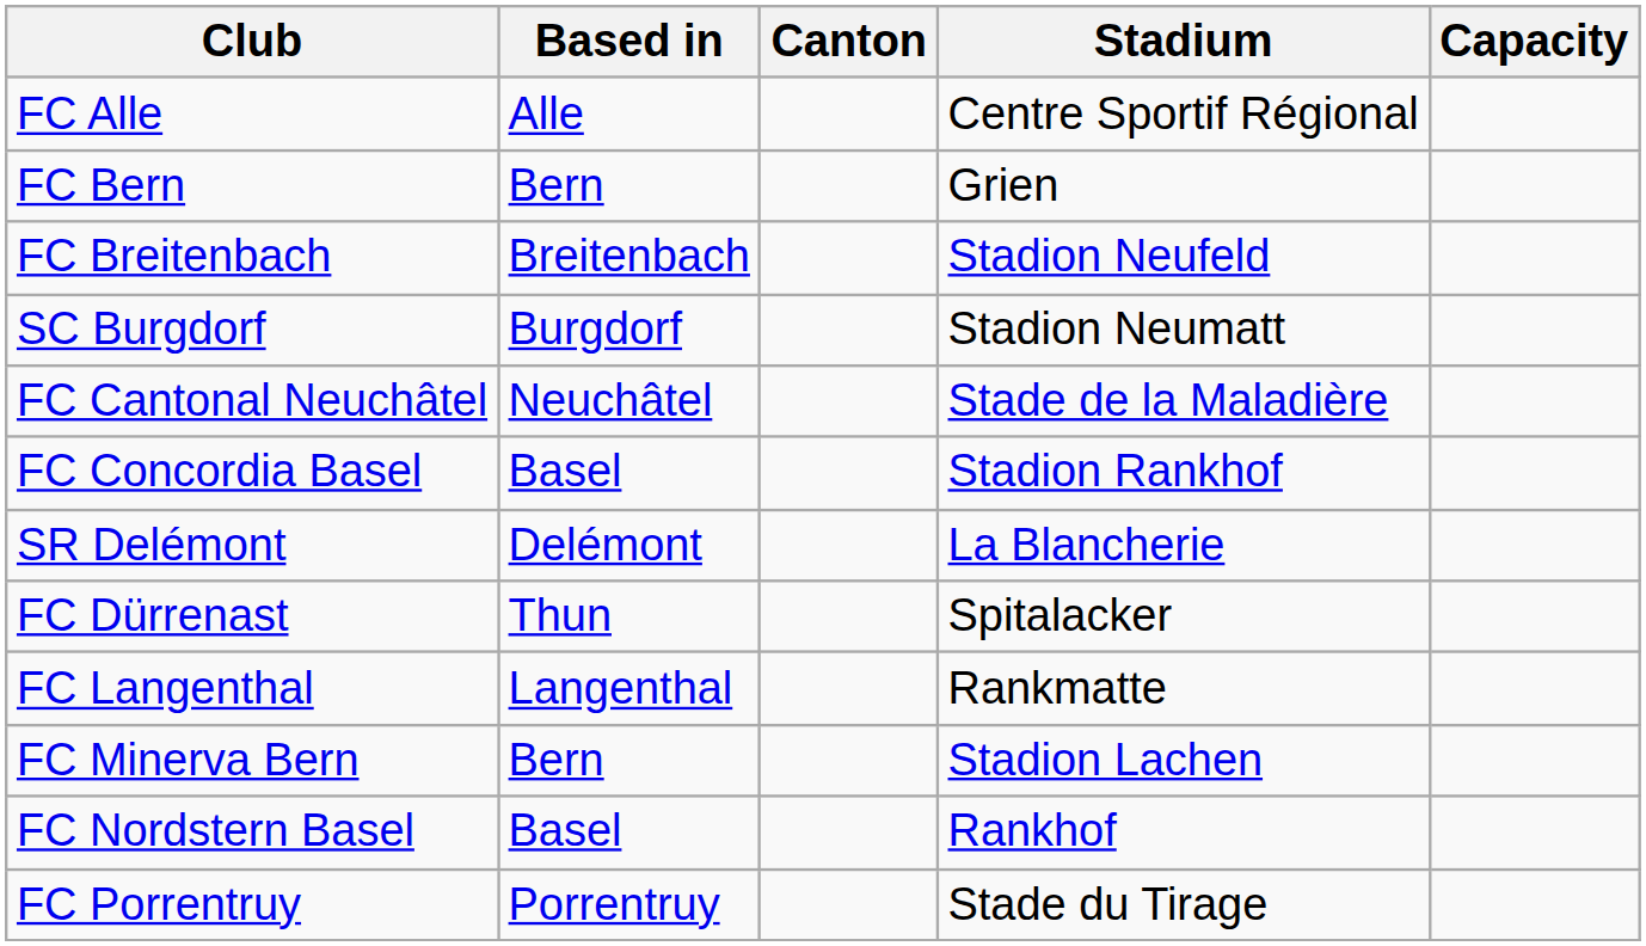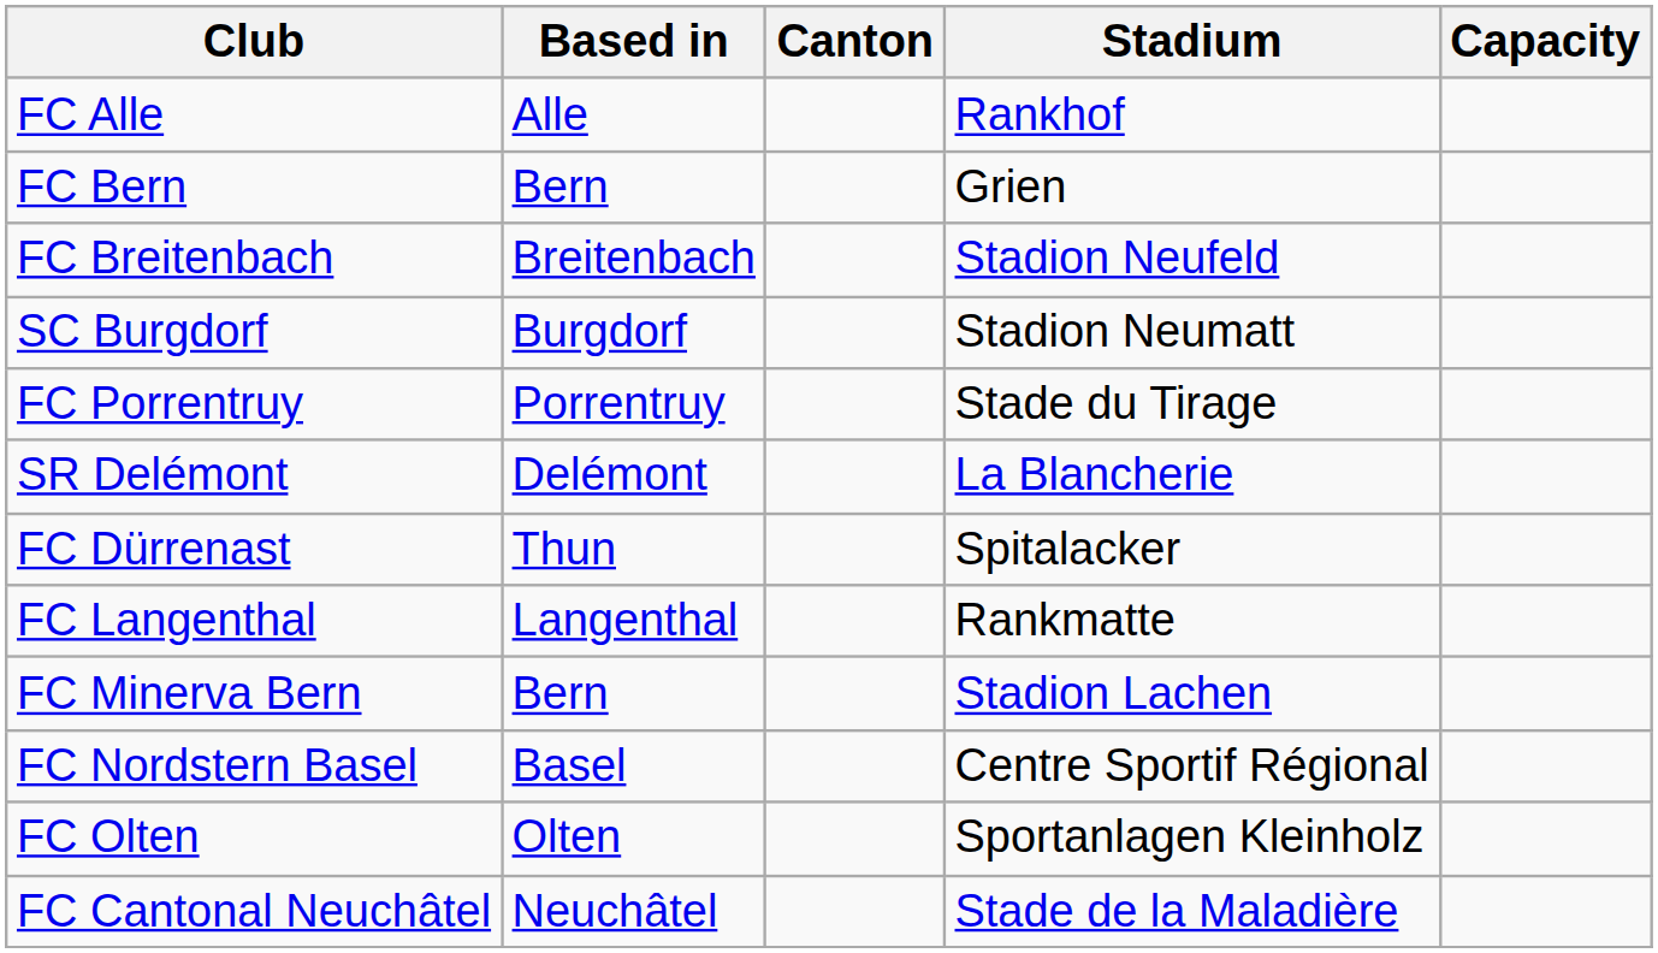FC Alle | Stadium: Centre Sportif Régional -> Rankhof
rows swapped: FC Cantonal Neuchâtel <-> FC Porrentruy
- row: FC Concordia Basel | Basel | Stadion Rankhof
FC Nordstern Basel | Stadium: Rankhof -> Centre Sportif Régional
+ row: FC Olten | Olten | Sportanlagen Kleinholz
